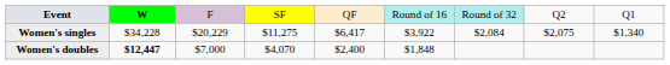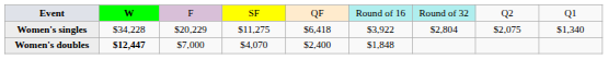Women's singles | column 5: $6,417 -> $6,418
Women's singles | column 7: $2,084 -> $2,804
